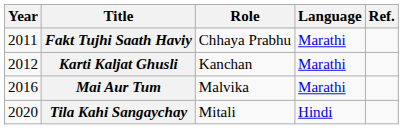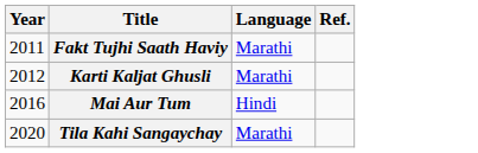- column: Role | Chhaya Prabhu | Kanchan | Malvika | Mitali
Mai Aur Tum | Language: Marathi -> Hindi
Tila Kahi Sangaychay | Language: Hindi -> Marathi
